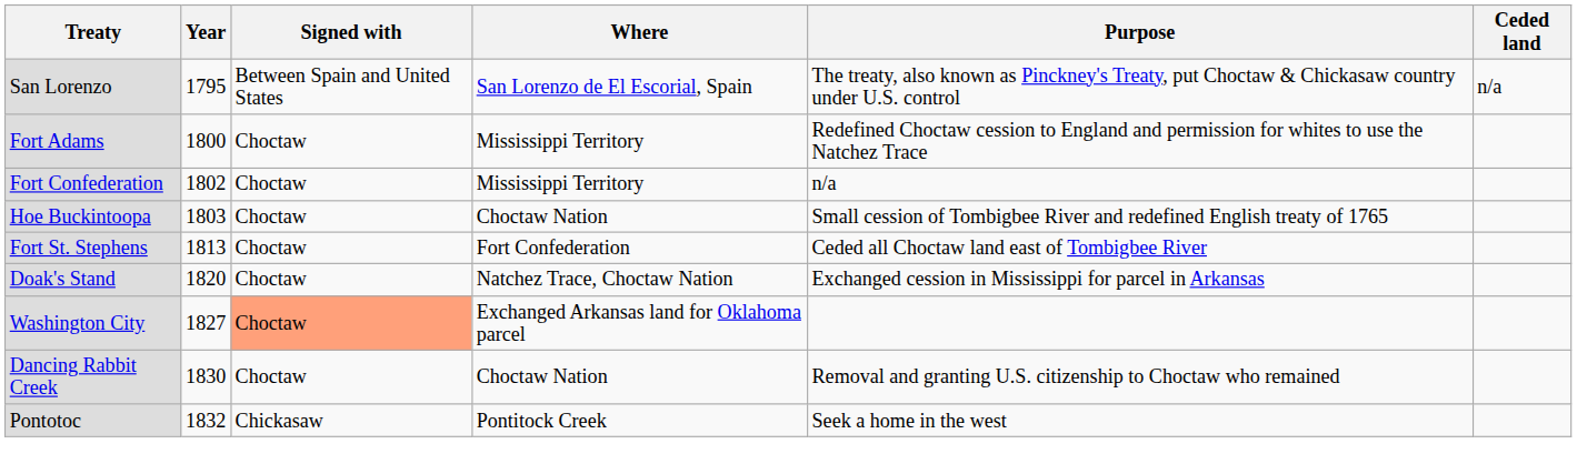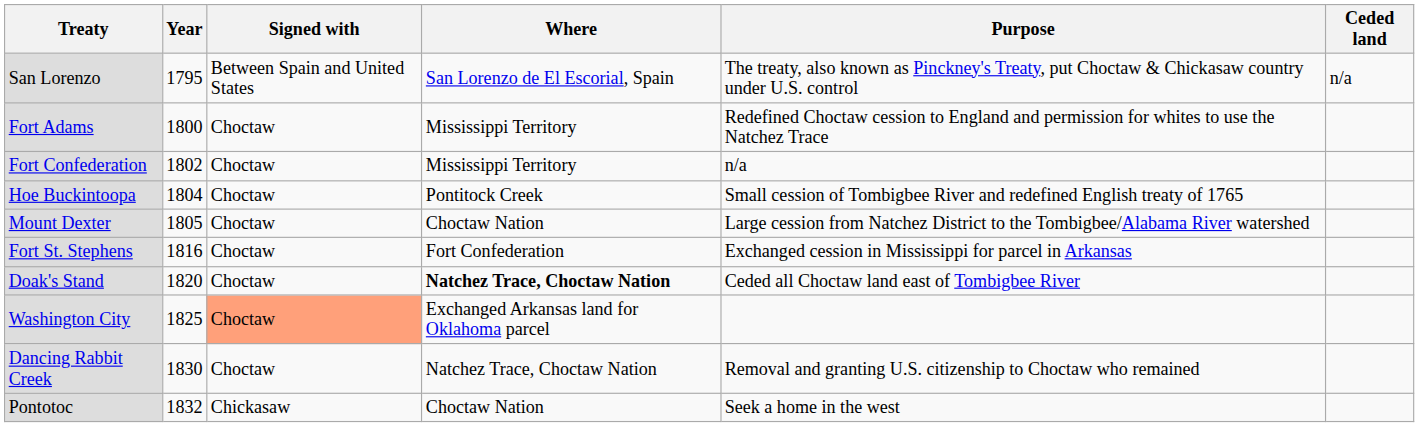Hoe Buckintoopa | Year: 1803 -> 1804
Hoe Buckintoopa | Where: Choctaw Nation -> Pontitock Creek
+ row: Mount Dexter | 1805 | Choctaw | Choctaw Nation | Large cession from Natchez District to the Tombigbee/Alabama River watershed
Fort St. Stephens | Year: 1813 -> 1816
Fort St. Stephens | Purpose: Ceded all Choctaw land east of Tombigbee River -> Exchanged cession in Mississippi for parcel in Arkansas
Doak's Stand | Where: normal -> bold
Doak's Stand | Purpose: Exchanged cession in Mississippi for parcel in Arkansas -> Ceded all Choctaw land east of Tombigbee River
Washington City | Year: 1827 -> 1825
Dancing Rabbit Creek | Where: Choctaw Nation -> Natchez Trace, Choctaw Nation
Pontotoc | Where: Pontitock Creek -> Choctaw Nation
